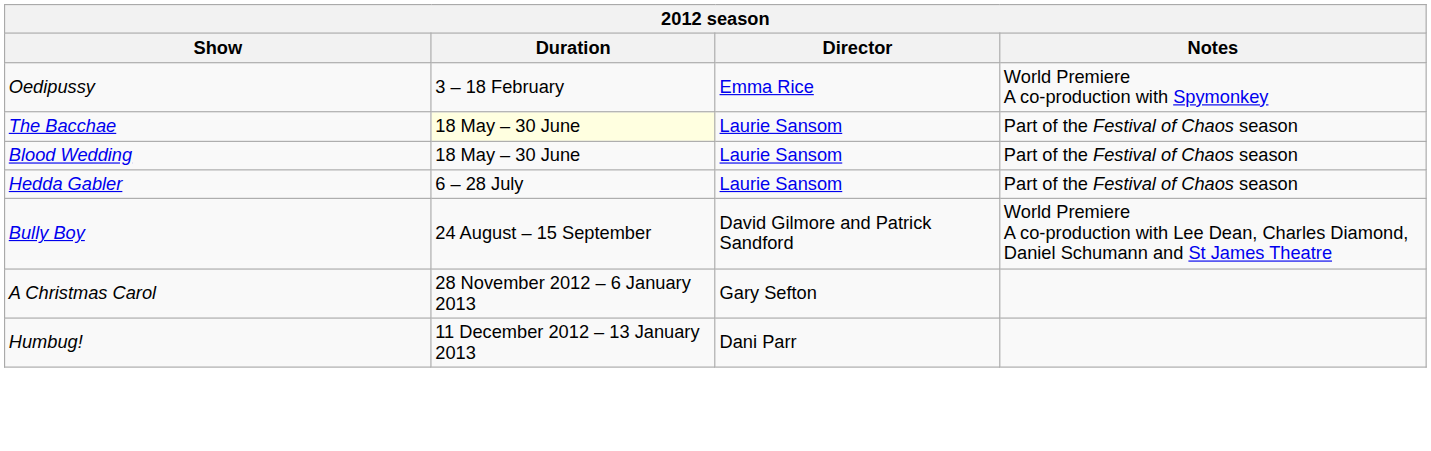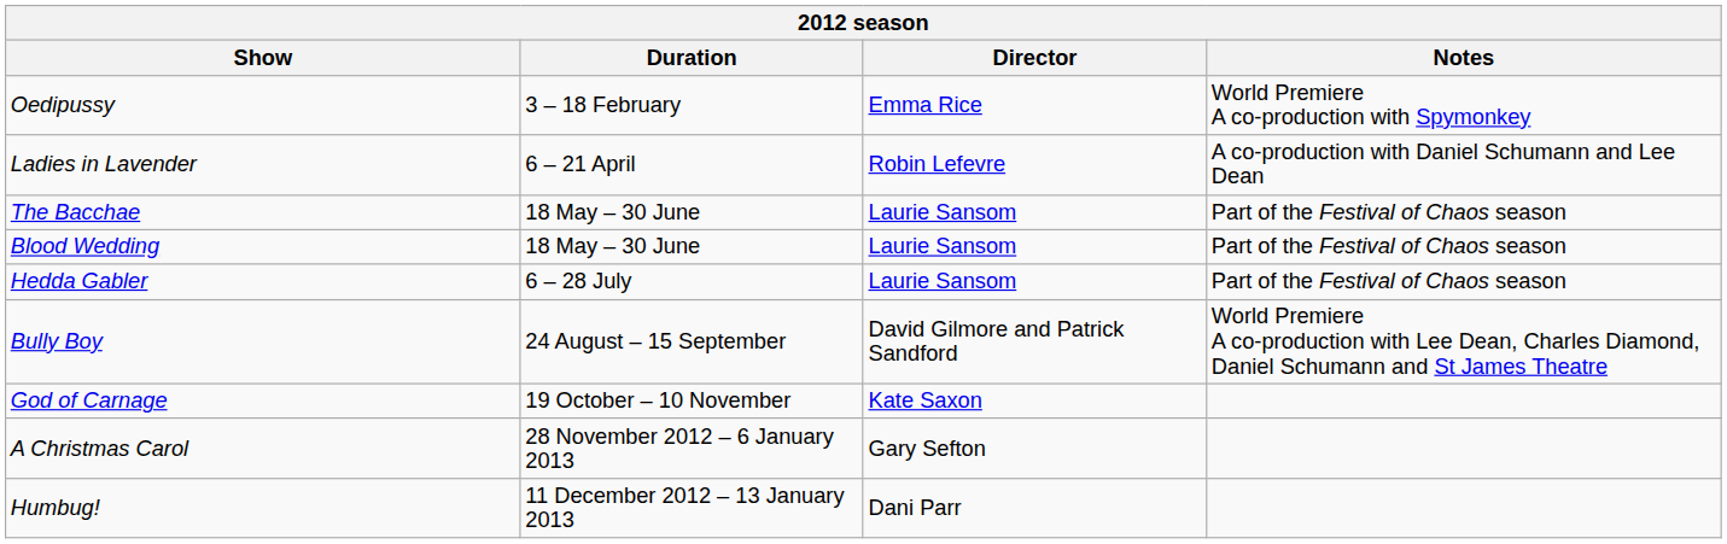+ row: Ladies in Lavender | 6 – 21 April | Robin Lefevre | A co-production with Daniel Schumann and Lee Dean
The Bacchae | Duration: lightyellow background -> no background
+ row: God of Carnage | 19 October – 10 November | Kate Saxon
